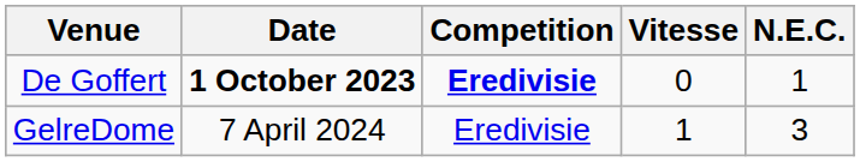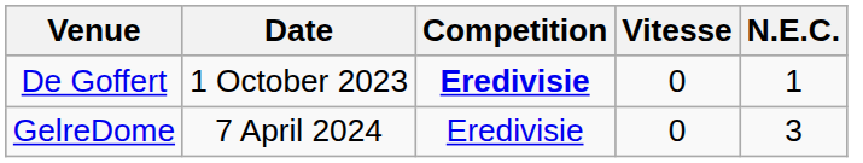De Goffert | Date: bold -> normal
GelreDome | Vitesse: 1 -> 0
